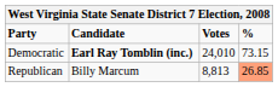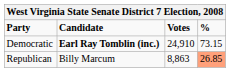Democratic | Votes: 24,010 -> 24,910
Republican | Votes: 8,813 -> 8,863
